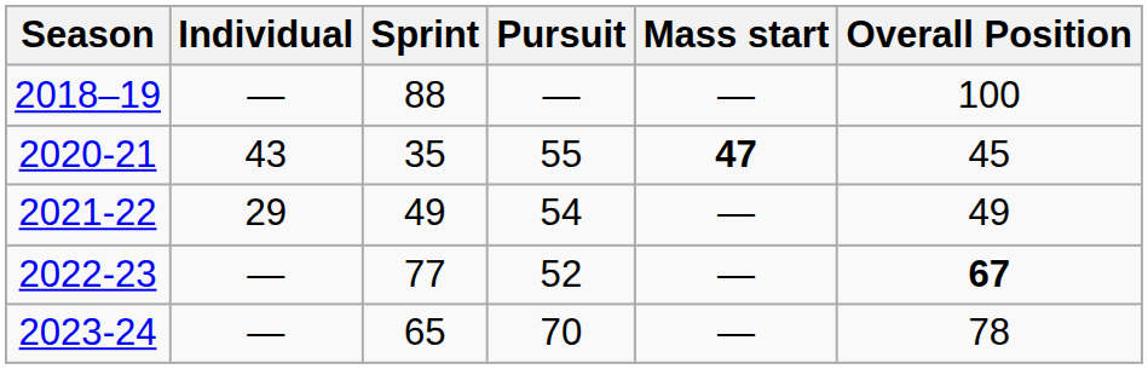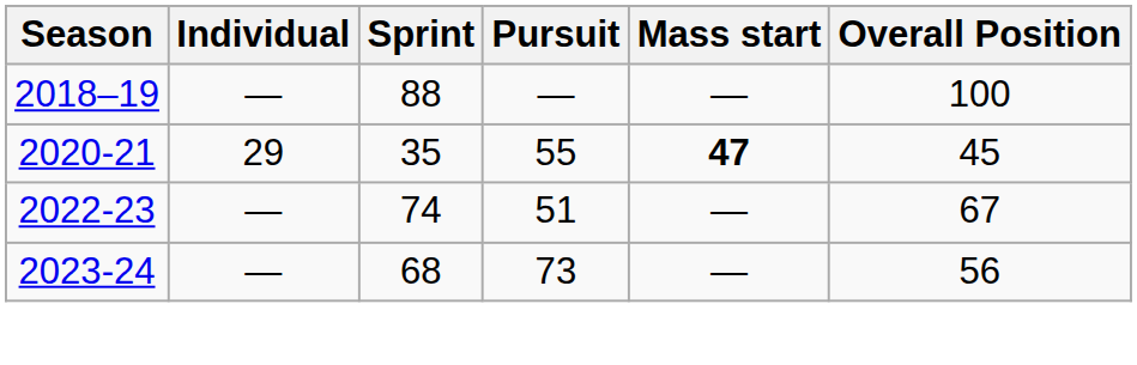2020-21 | Individual: 43 -> 29
- row: 2021-22 | 29 | 49 | 54 | — | 49
2022-23 | Sprint: 77 -> 74
2022-23 | Pursuit: 52 -> 51
2022-23 | Overall Position: bold -> normal
2023-24 | Sprint: 65 -> 68
2023-24 | Pursuit: 70 -> 73
2023-24 | Overall Position: 78 -> 56
